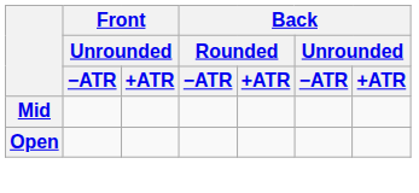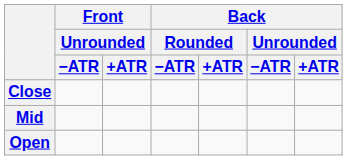+ row: Close
